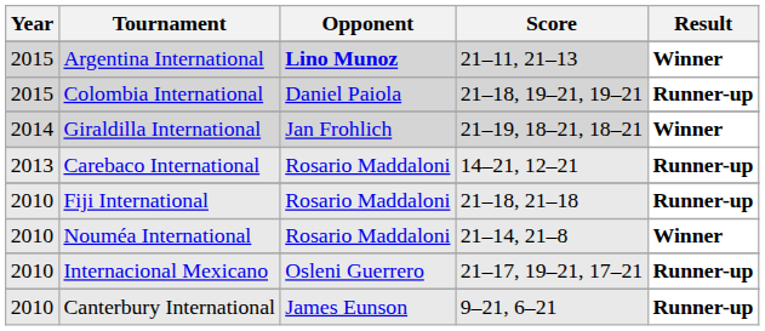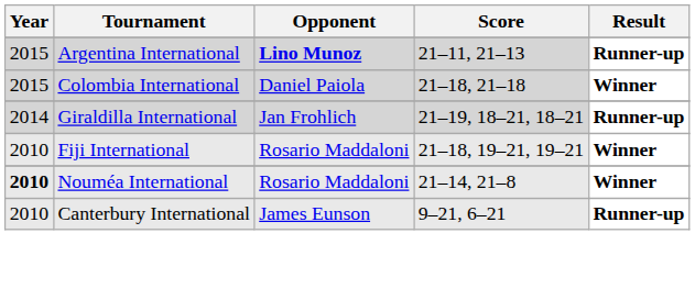Argentina International | Result: Winner -> Runner-up
Colombia International | Score: 21–18, 19–21, 19–21 -> 21–18, 21–18
Colombia International | Result: Runner-up -> Winner
Giraldilla International | Result: Winner -> Runner-up
- row: 2013 | Carebaco International | Rosario Maddaloni | 14–21, 12–21 | Runner-up
Fiji International | Score: 21–18, 21–18 -> 21–18, 19–21, 19–21
Fiji International | Result: Runner-up -> Winner
Nouméa International | Year: normal -> bold
- row: 2010 | Internacional Mexicano | Osleni Guerrero | 21–17, 19–21, 17–21 | Runner-up
